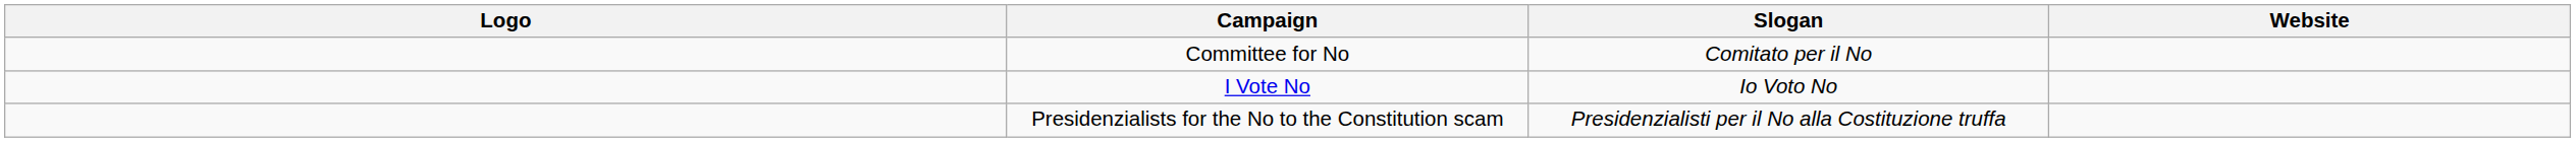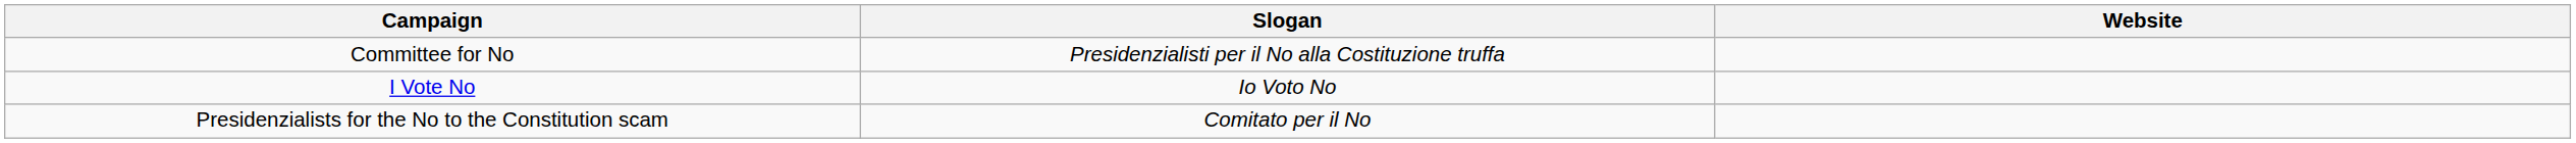- column: Logo
Committee for No | Slogan: Comitato per il No -> Presidenzialisti per il No alla Costituzione truffa
Presidenzialists for the No to the Constitution scam | Slogan: Presidenzialisti per il No alla Costituzione truffa -> Comitato per il No
